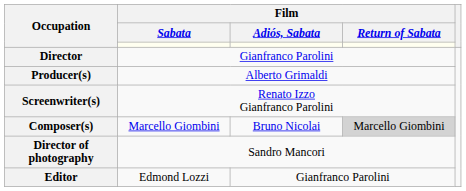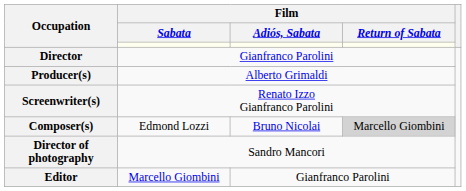Composer(s) | Film / Sabata: Marcello Giombini -> Edmond Lozzi
Editor | Film / Sabata: Edmond Lozzi -> Marcello Giombini
